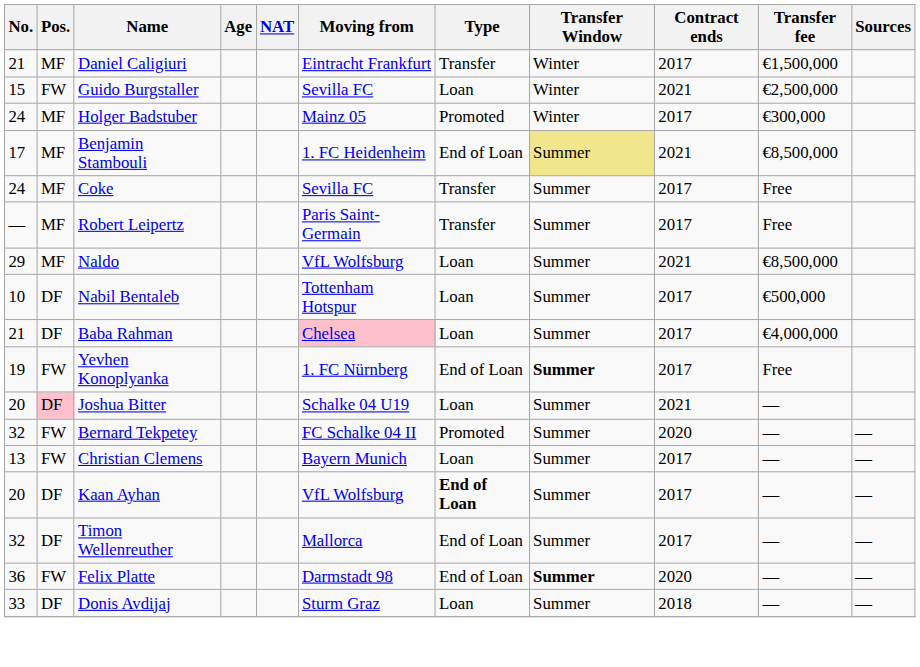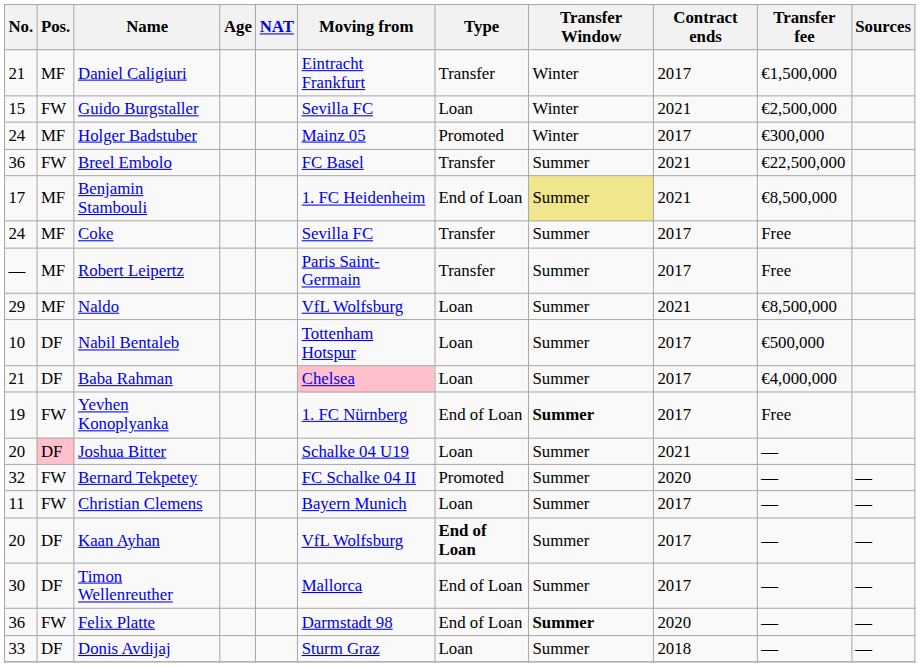+ row: 36 | FW | Breel Embolo | FC Basel | Transfer | Summer | 2021 | €22,500,000
Christian Clemens | No.: 13 -> 11
Timon Wellenreuther | No.: 32 -> 30
